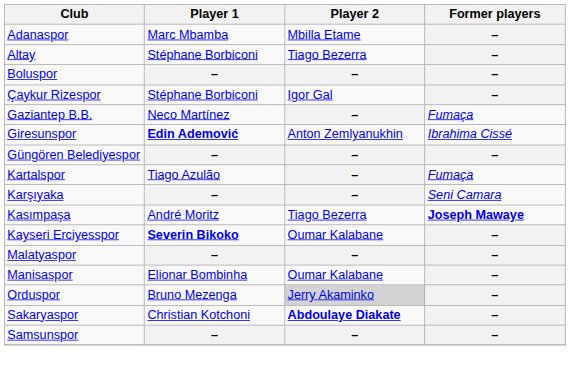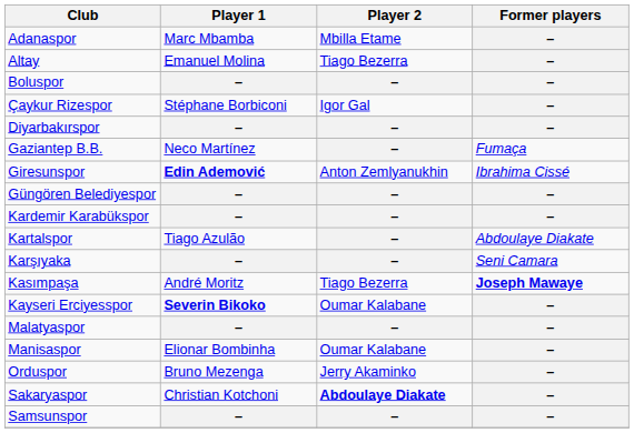Altay | Player 1: Stéphane Borbiconi -> Emanuel Molina
+ row: Diyarbakırspor | – | – | –
+ row: Kardemir Karabükspor | – | – | –
Kartalspor | Former players: Fumaça -> Abdoulaye Diakate
Orduspor | Player 2: lightgrey background -> no background
